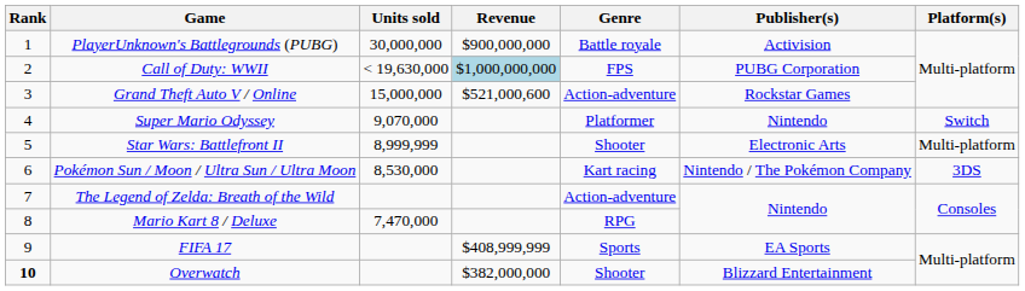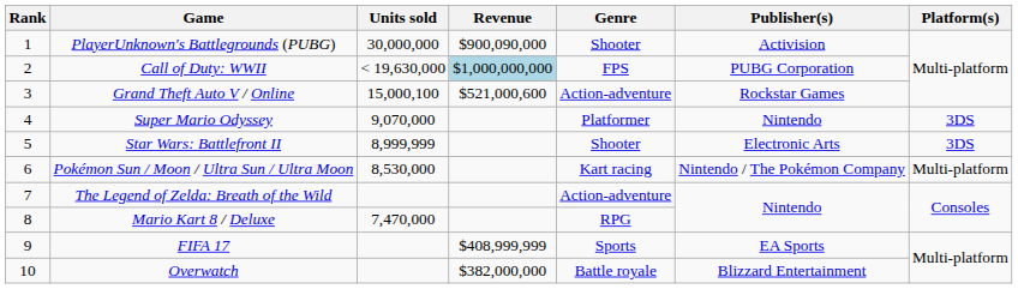PlayerUnknown's Battlegrounds (PUBG) | Revenue: $900,000,000 -> $900,090,000
PlayerUnknown's Battlegrounds (PUBG) | Genre: Battle royale -> Shooter
Grand Theft Auto V / Online | Units sold: 15,000,000 -> 15,000,100
Super Mario Odyssey | Platform(s): Switch -> 3DS
Star Wars: Battlefront II | Platform(s): Multi-platform -> 3DS
Pokémon Sun / Moon / Ultra Sun / Ultra Moon | Platform(s): 3DS -> Multi-platform
Overwatch | Rank: bold -> normal
Overwatch | Genre: Shooter -> Battle royale
